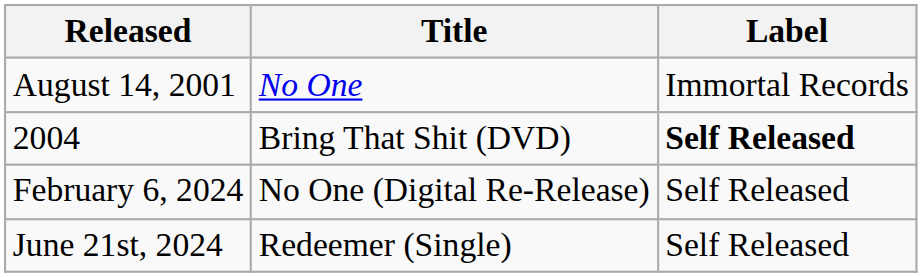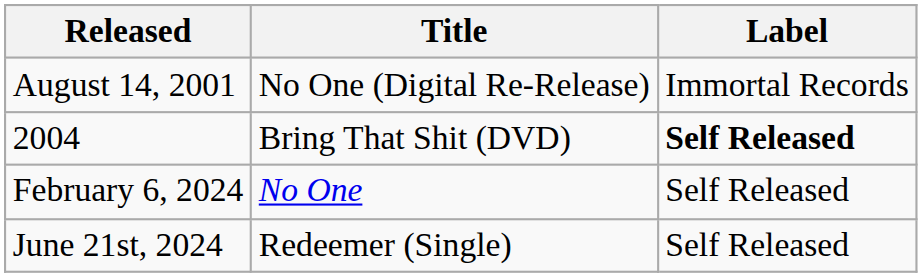August 14, 2001 | Title: No One -> No One (Digital Re-Release)
February 6, 2024 | Title: No One (Digital Re-Release) -> No One
